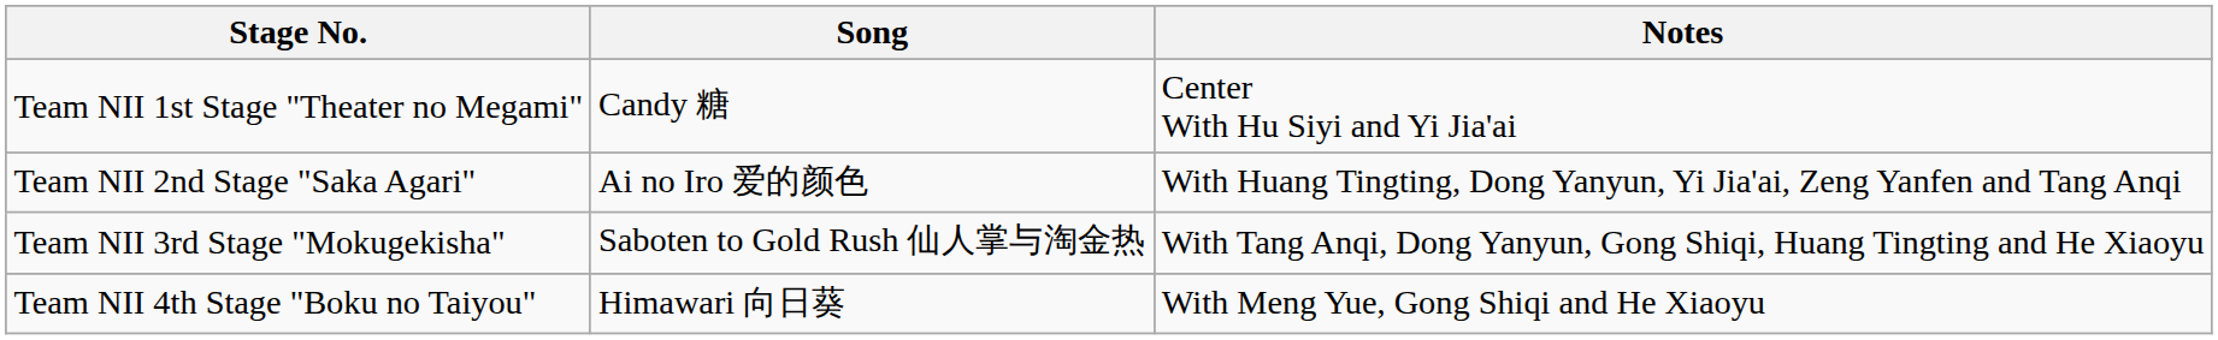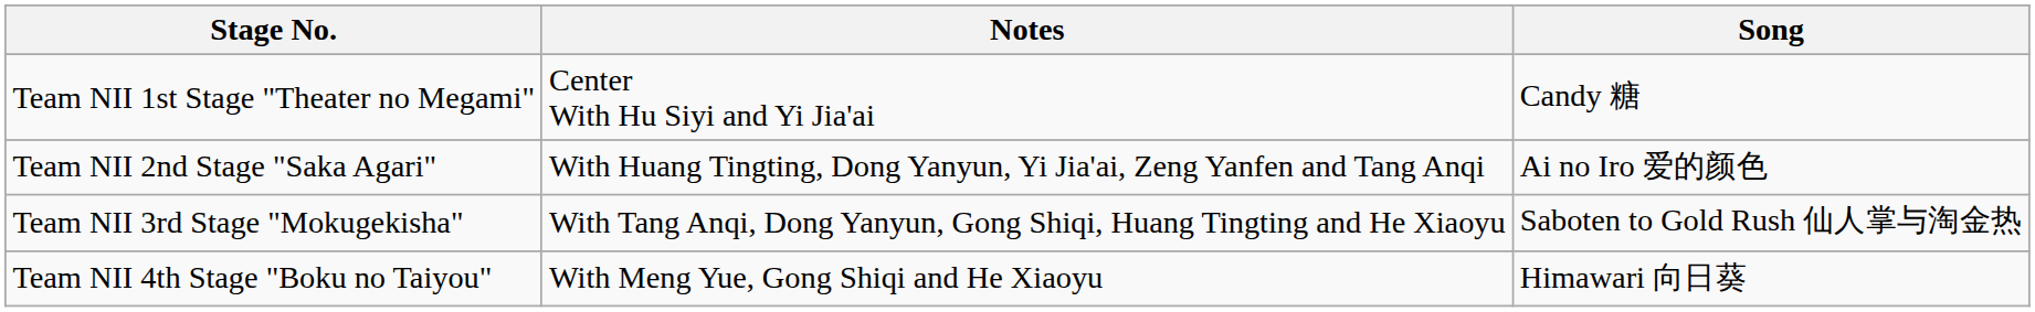columns swapped: Song <-> Notes
